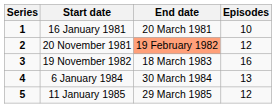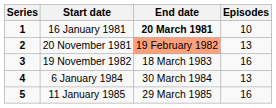16 January 1981 | End date: normal -> bold
20 November 1981 | Episodes: 12 -> 13
11 January 1985 | Episodes: 12 -> 16
